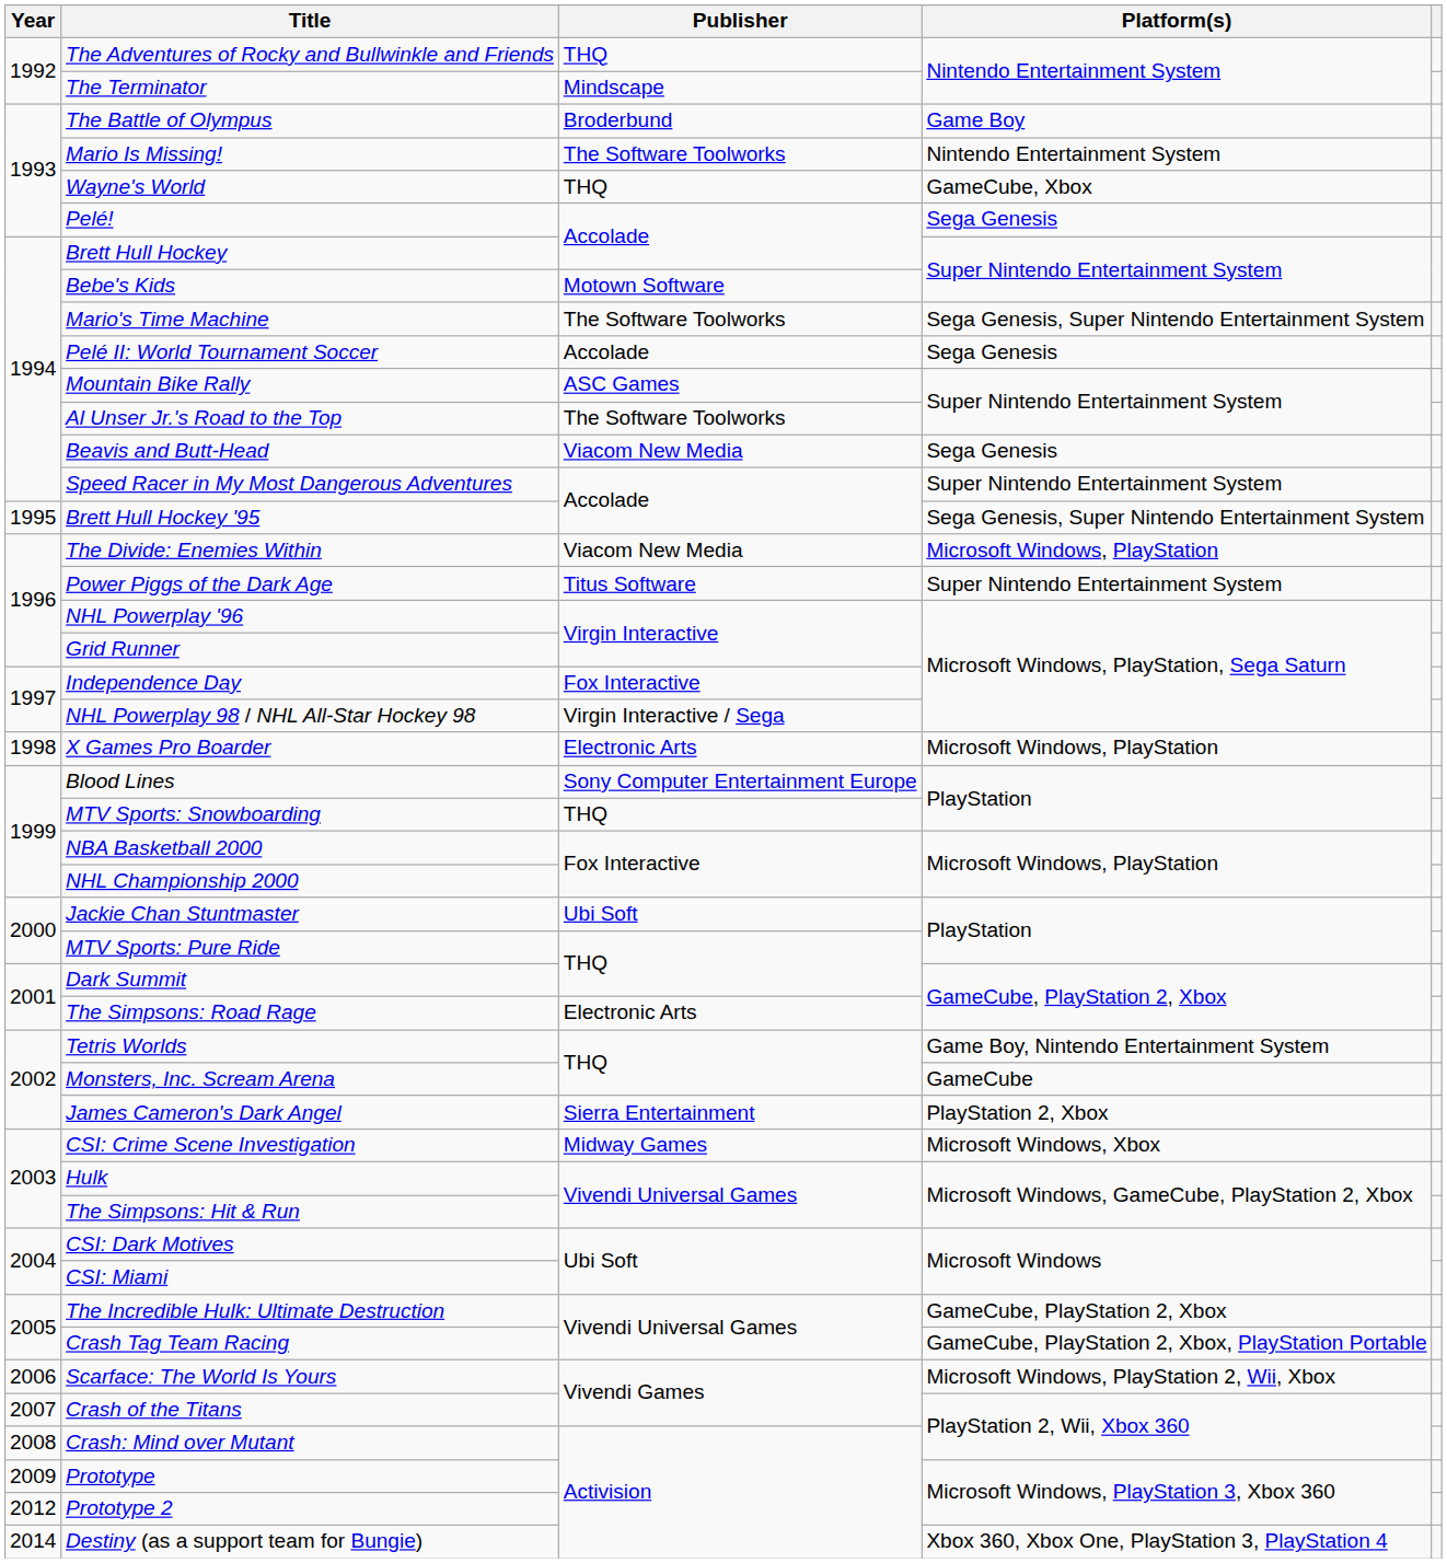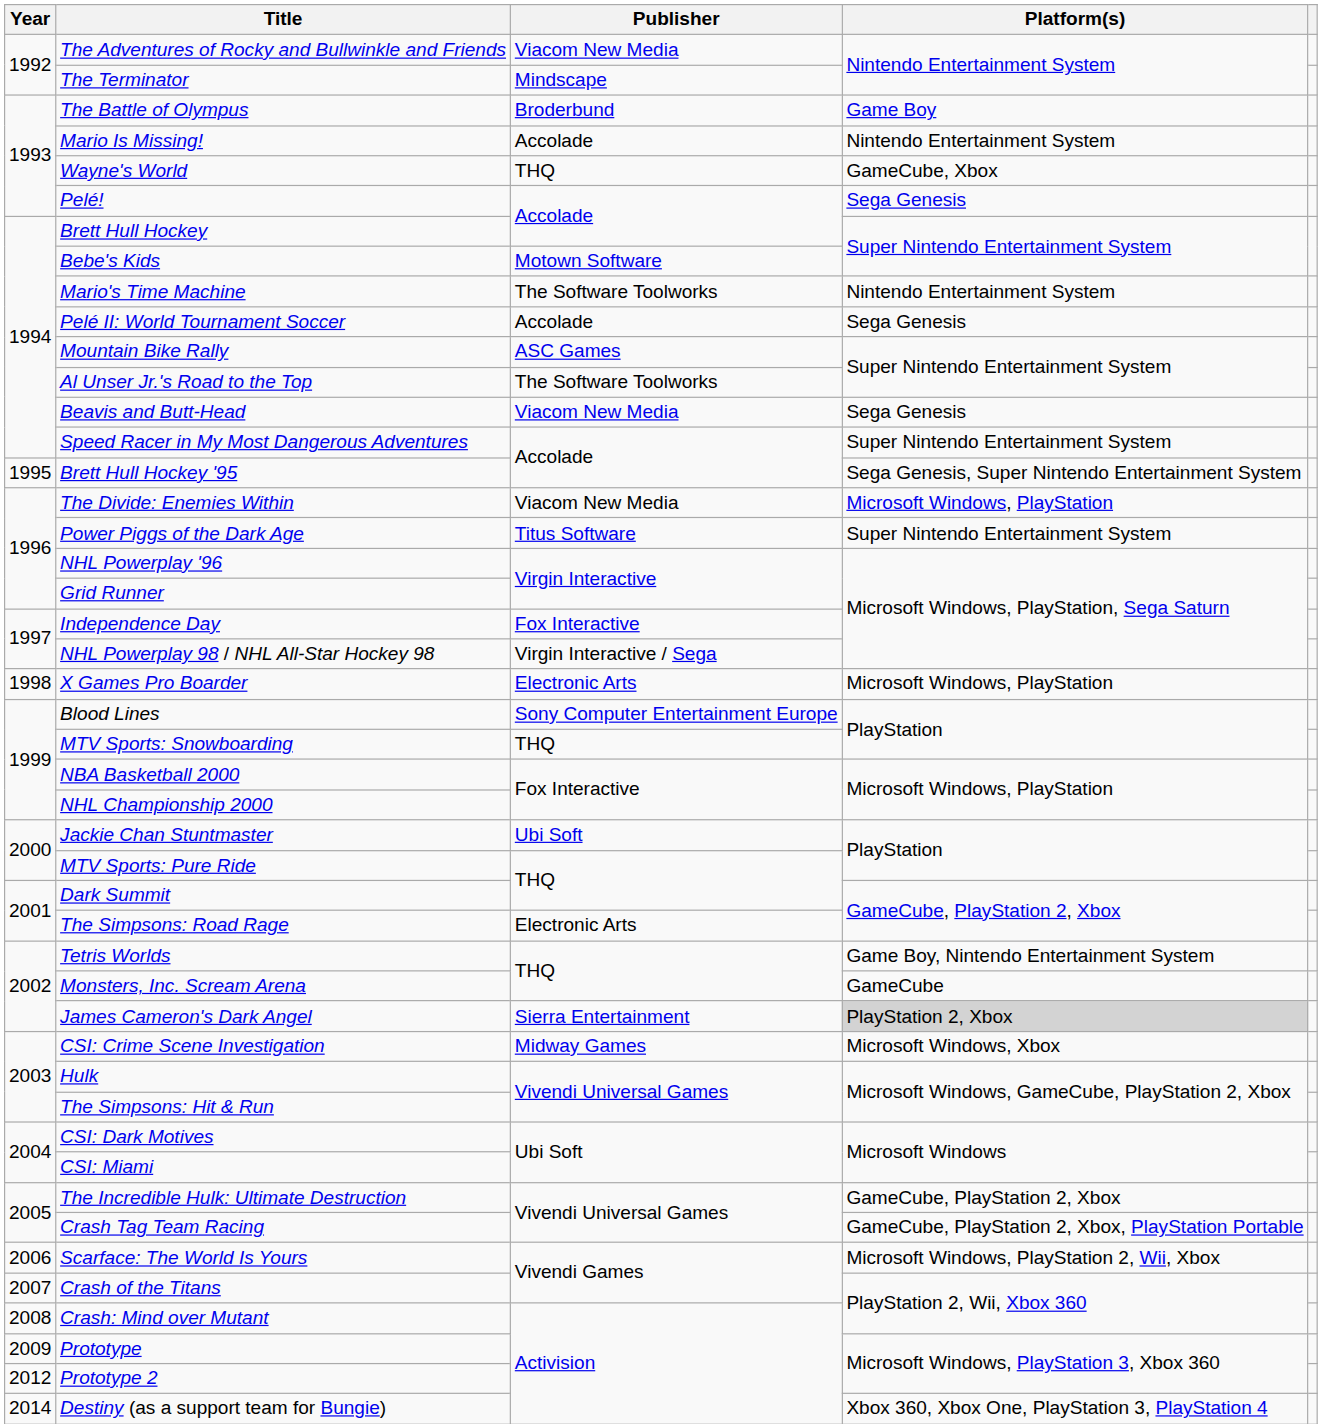The Adventures of Rocky and Bullwinkle and Friends | Publisher: THQ -> Viacom New Media
Mario Is Missing! | Publisher: The Software Toolworks -> Accolade
Mario's Time Machine | Platform(s): Sega Genesis, Super Nintendo Entertainment System -> Nintendo Entertainment System
James Cameron's Dark Angel | Platform(s): no background -> lightgrey background
